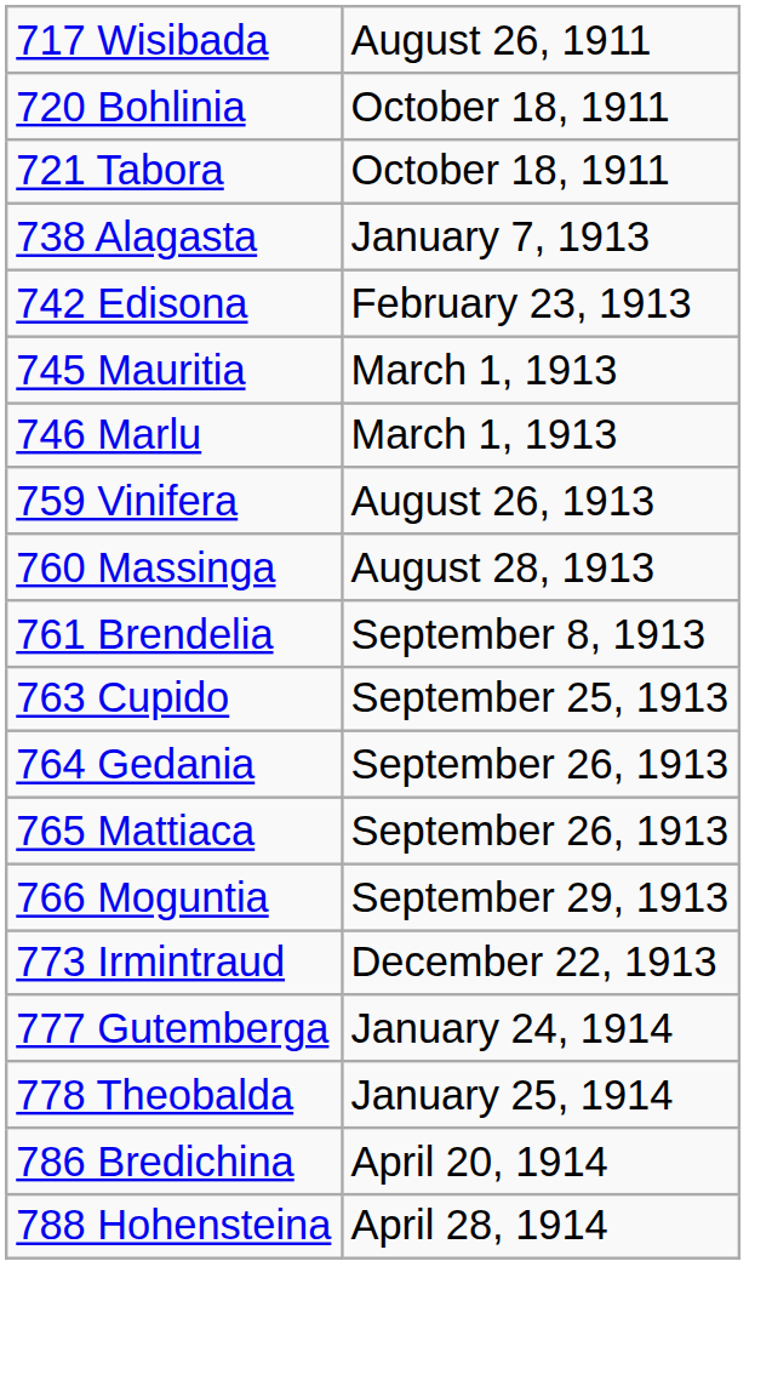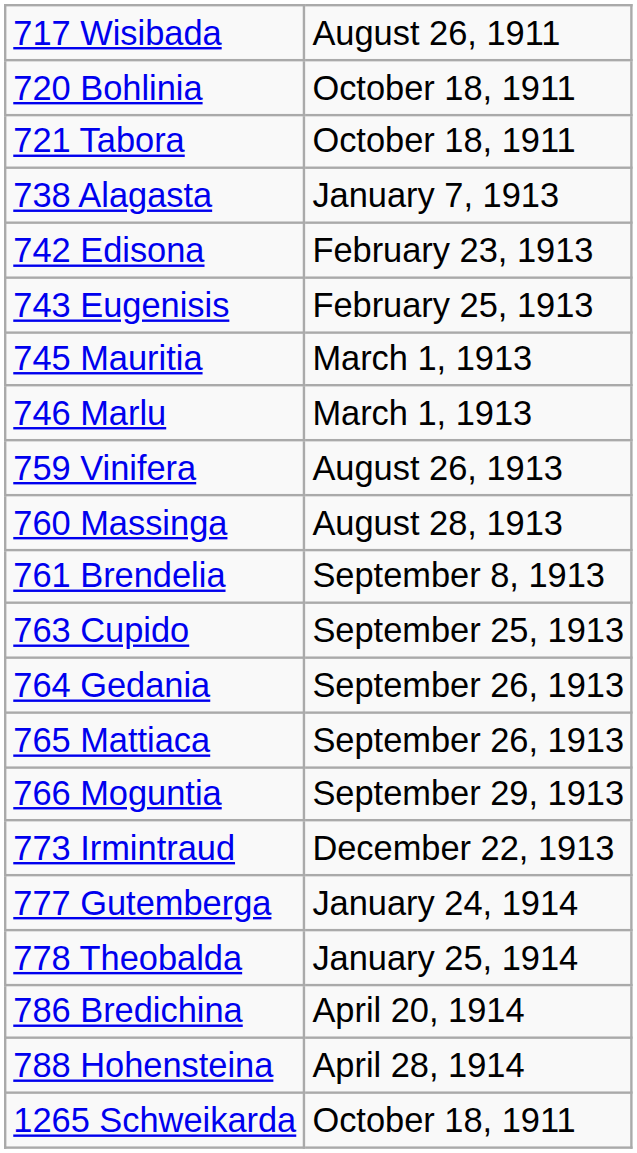+ row: 743 Eugenisis | February 25, 1913
+ row: 1265 Schweikarda | October 18, 1911
